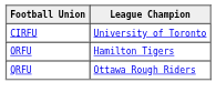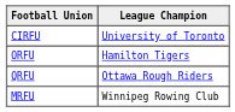+ row: MRFU | Winnipeg Rowing Club
